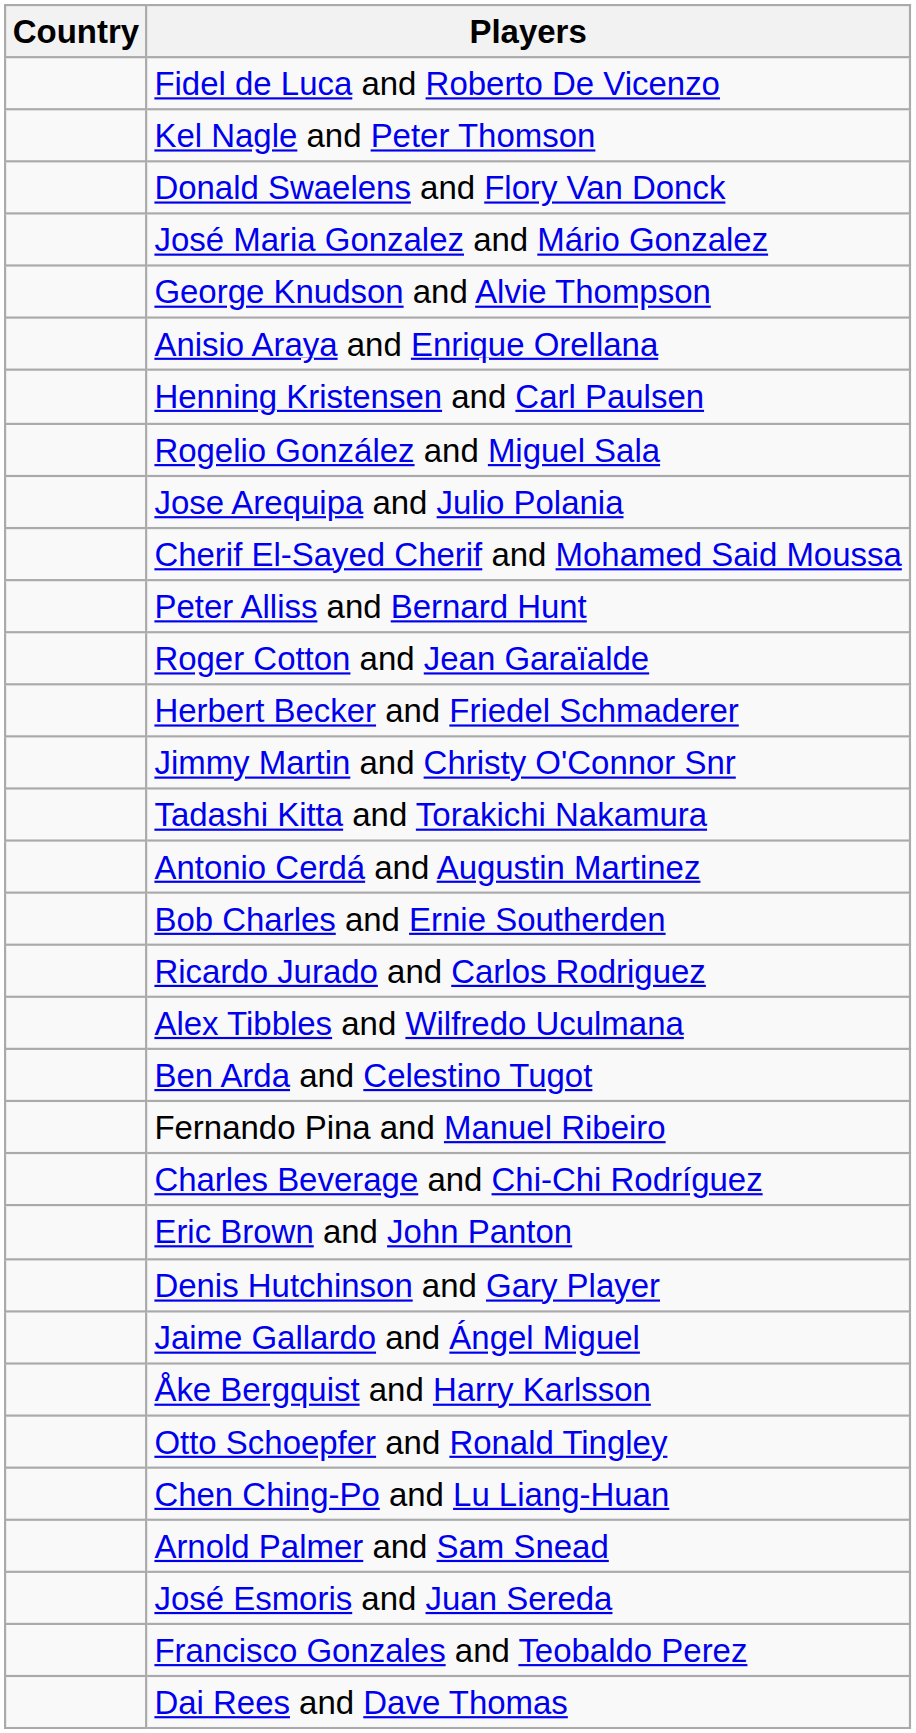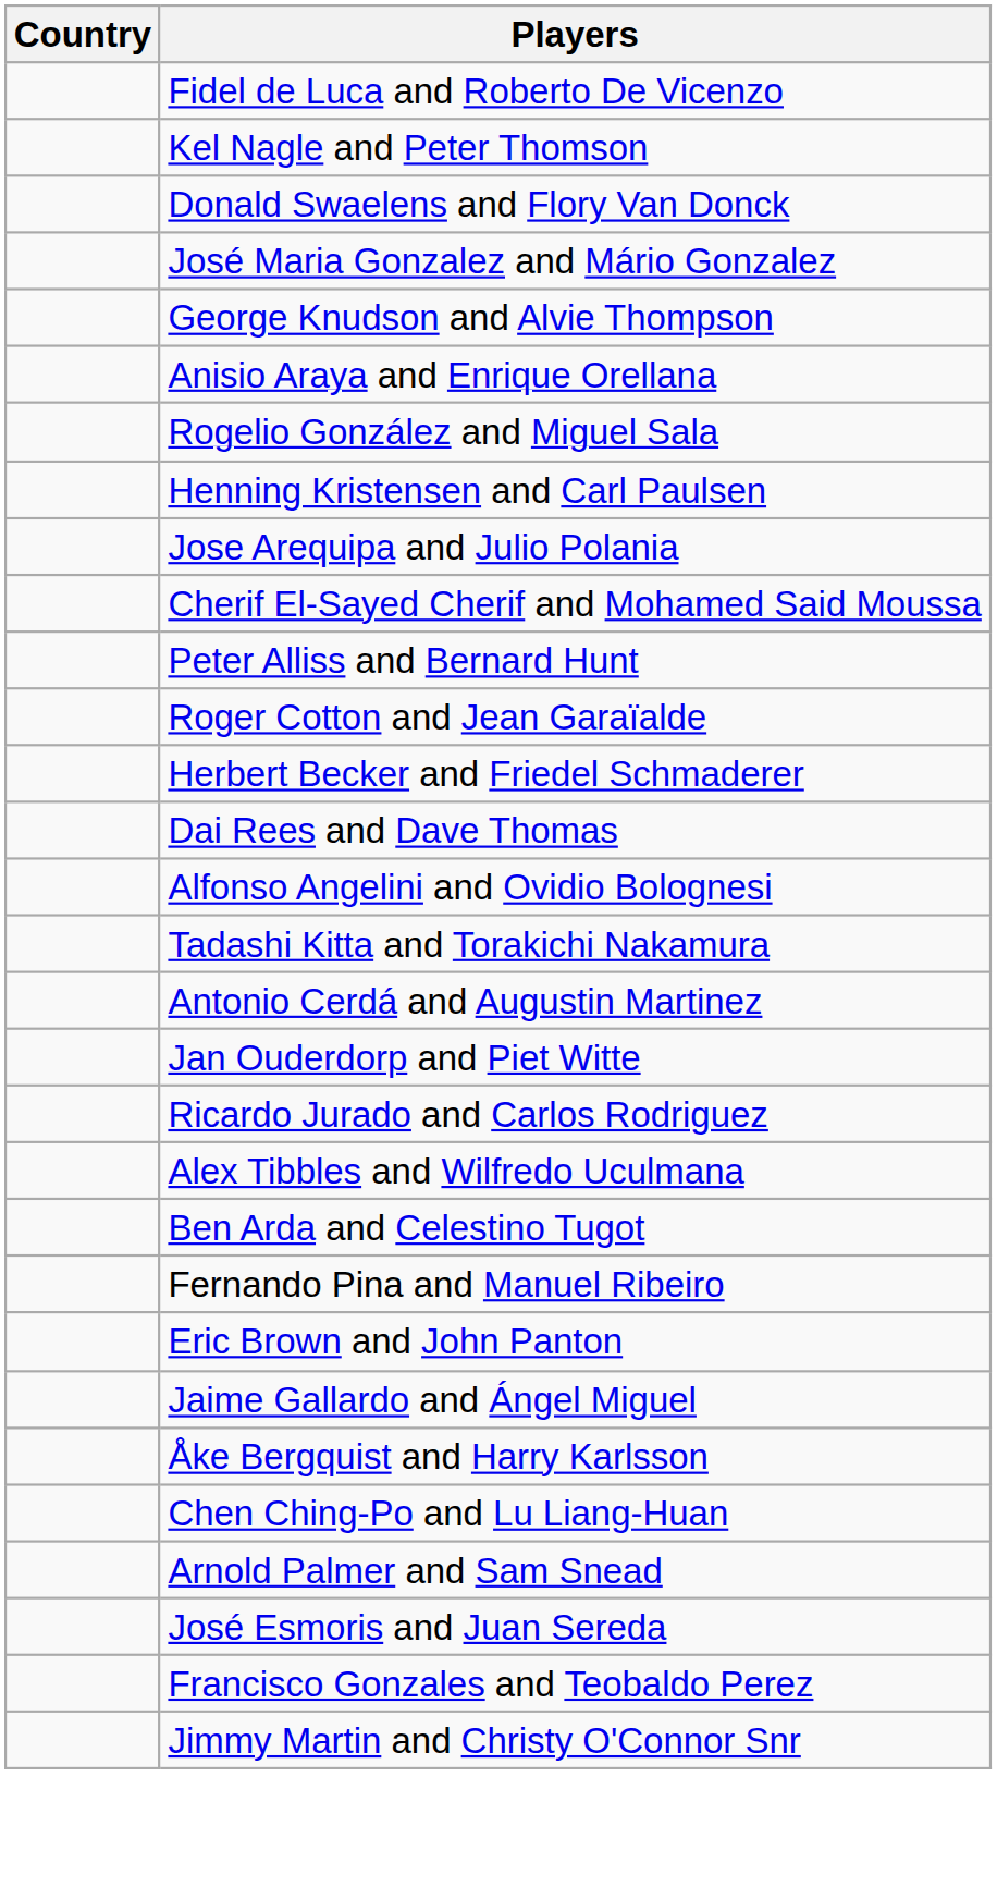rows swapped: Rogelio González and Miguel Sala <-> Henning Kristensen and Carl Paulsen
rows swapped: Jimmy Martin and Christy O'Connor Snr <-> Dai Rees and Dave Thomas
+ row: Alfonso Angelini and Ovidio Bolognesi
+ row: Jan Ouderdorp and Piet Witte
- row: Bob Charles and Ernie Southerden
- row: Charles Beverage and Chi-Chi Rodríguez
- row: Denis Hutchinson and Gary Player
- row: Otto Schoepfer and Ronald Tingley
